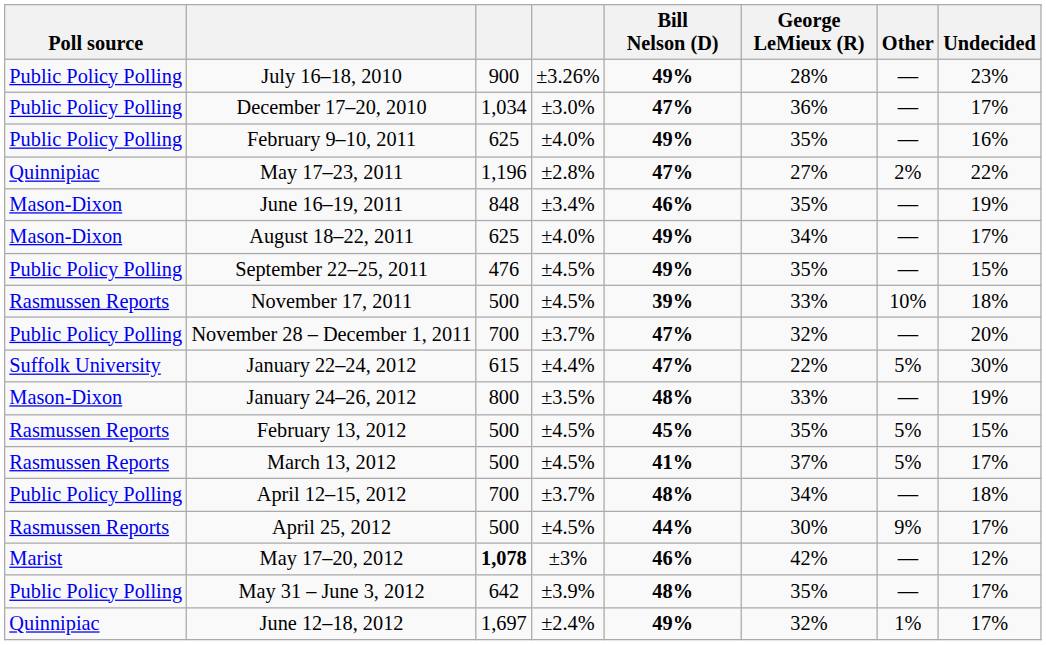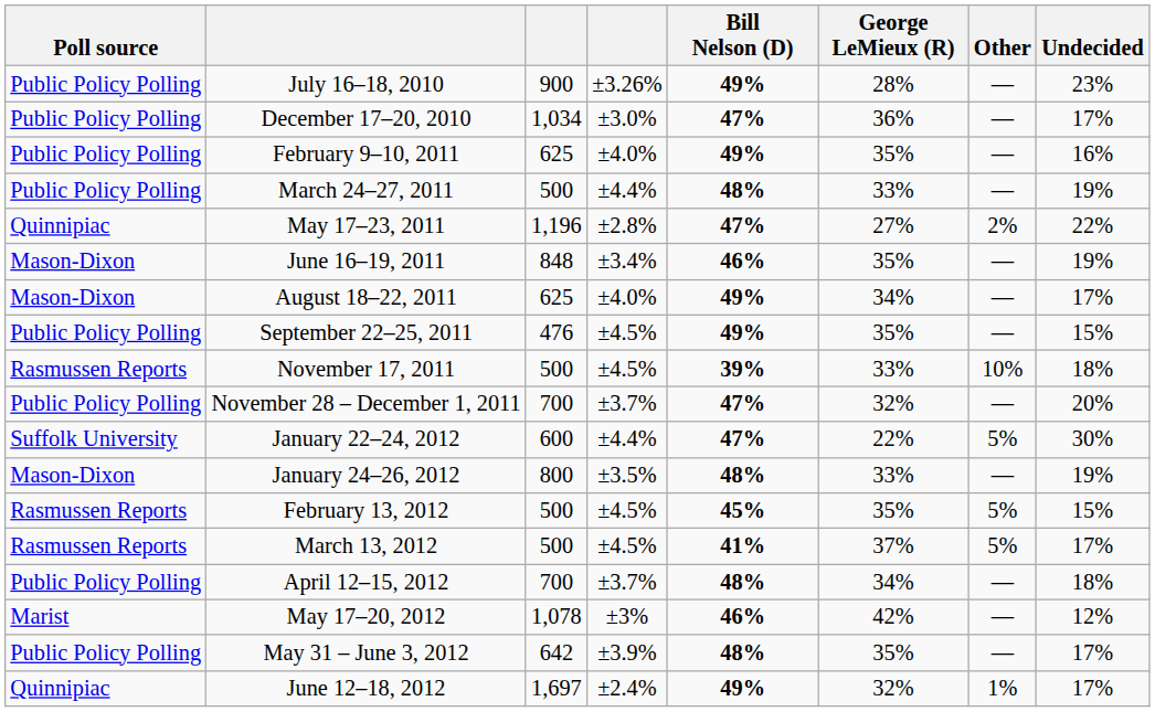+ row: Public Policy Polling | March 24–27, 2011 | 500 | ±4.4% | 48% | 33% | — | 19%
January 22–24, 2012 | column 3: 615 -> 600
- row: Rasmussen Reports | April 25, 2012 | 500 | ±4.5% | 44% | 30% | 9% | 17%
May 17–20, 2012 | column 3: bold -> normal
